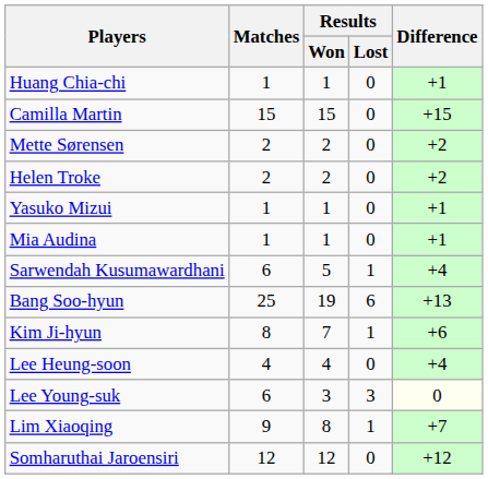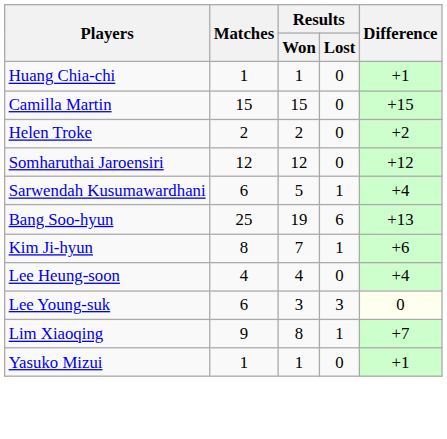- row: Mette Sørensen | 2 | 2 | 0 | +2
rows swapped: Yasuko Mizui <-> Somharuthai Jaroensiri
- row: Mia Audina | 1 | 1 | 0 | +1
